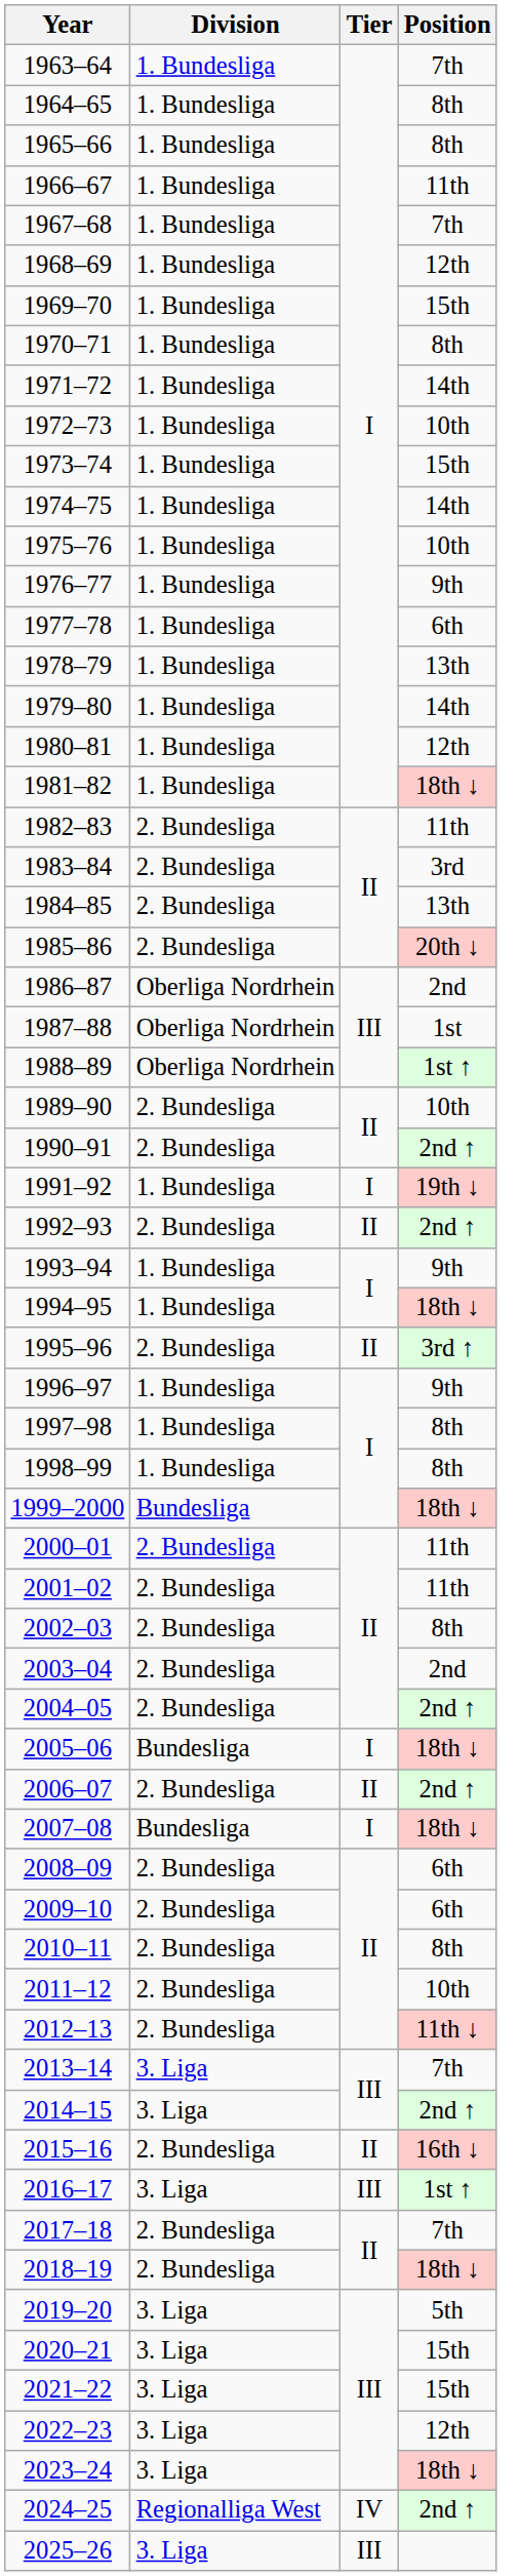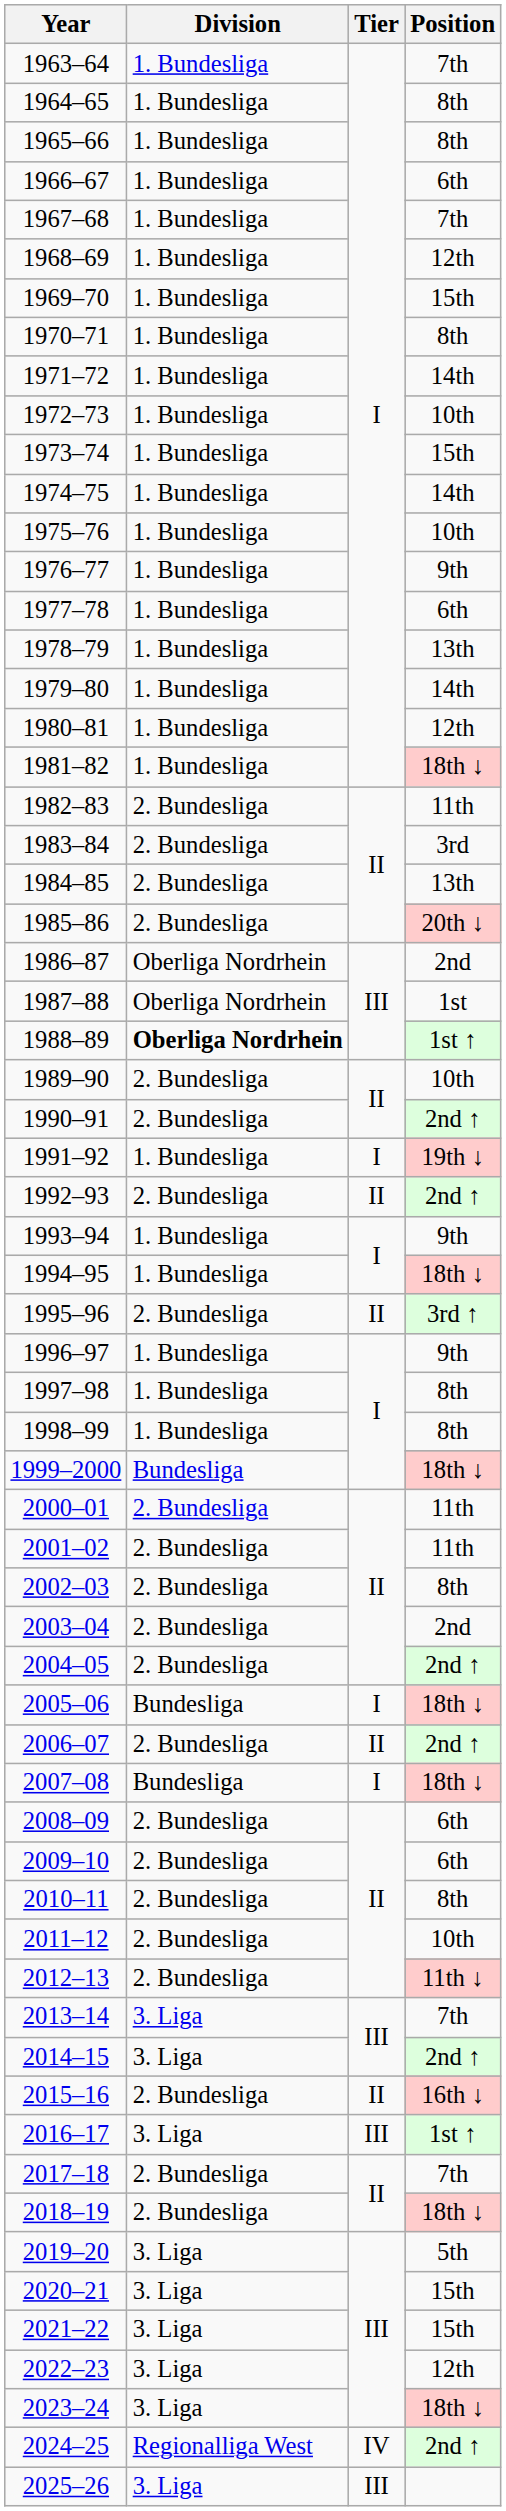1966–67 | Position: 11th -> 6th
1988–89 | Division: normal -> bold
